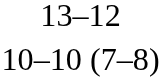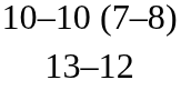rows swapped: 13–12 <-> 10–10 (7–8)
